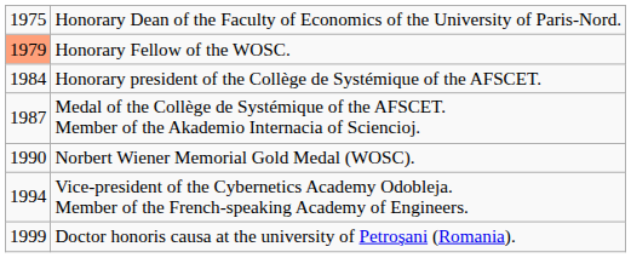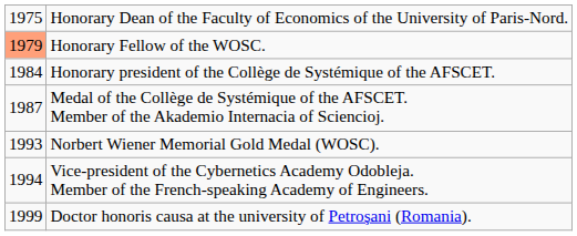Norbert Wiener Memorial Gold Medal (WOSC). | column 1: 1990 -> 1993
